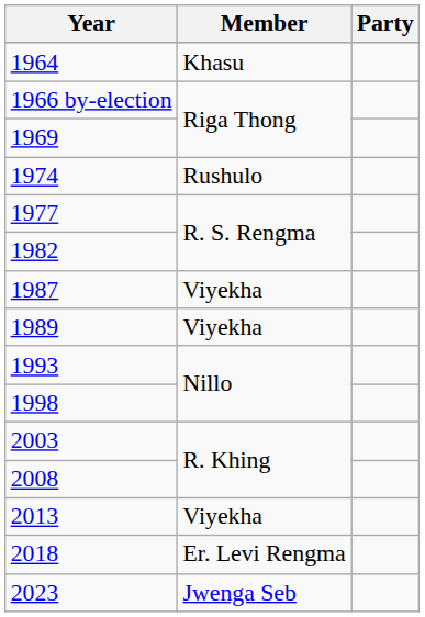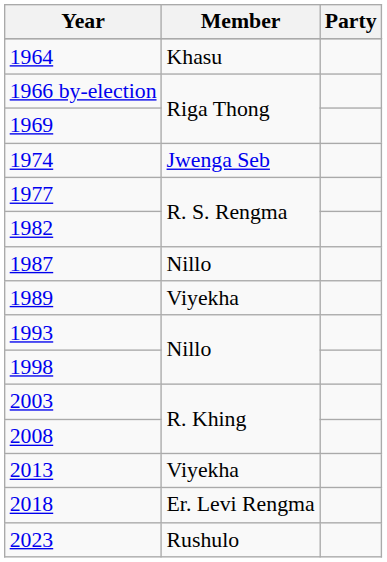1974 | Member: Rushulo -> Jwenga Seb
1987 | Member: Viyekha -> Nillo
2023 | Member: Jwenga Seb -> Rushulo
